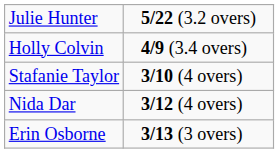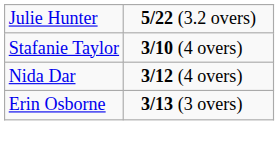- row: Holly Colvin | 4/9 (3.4 overs)
